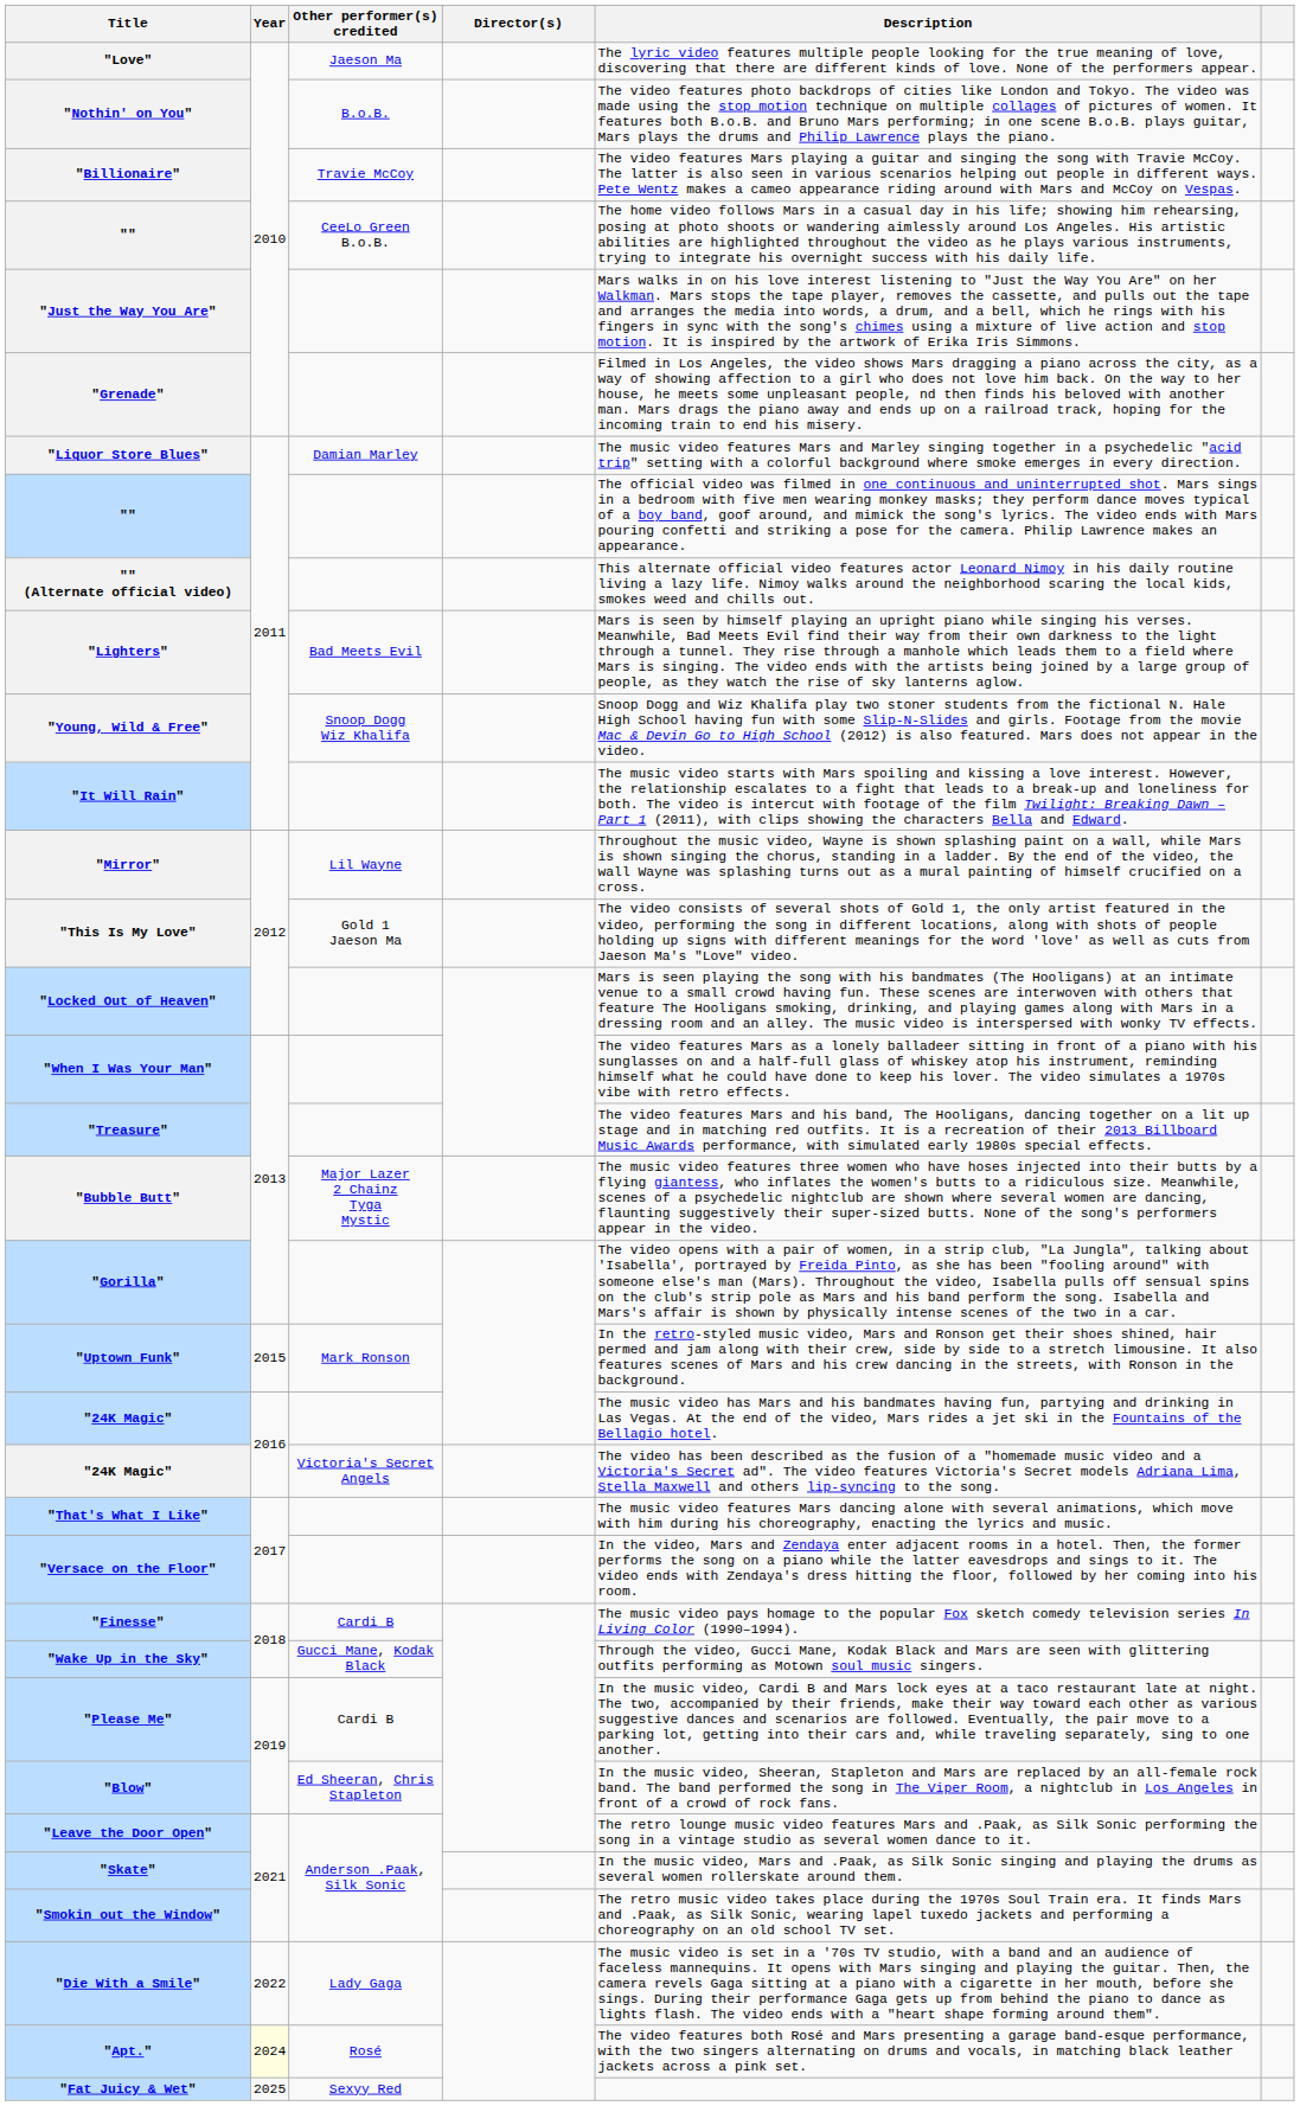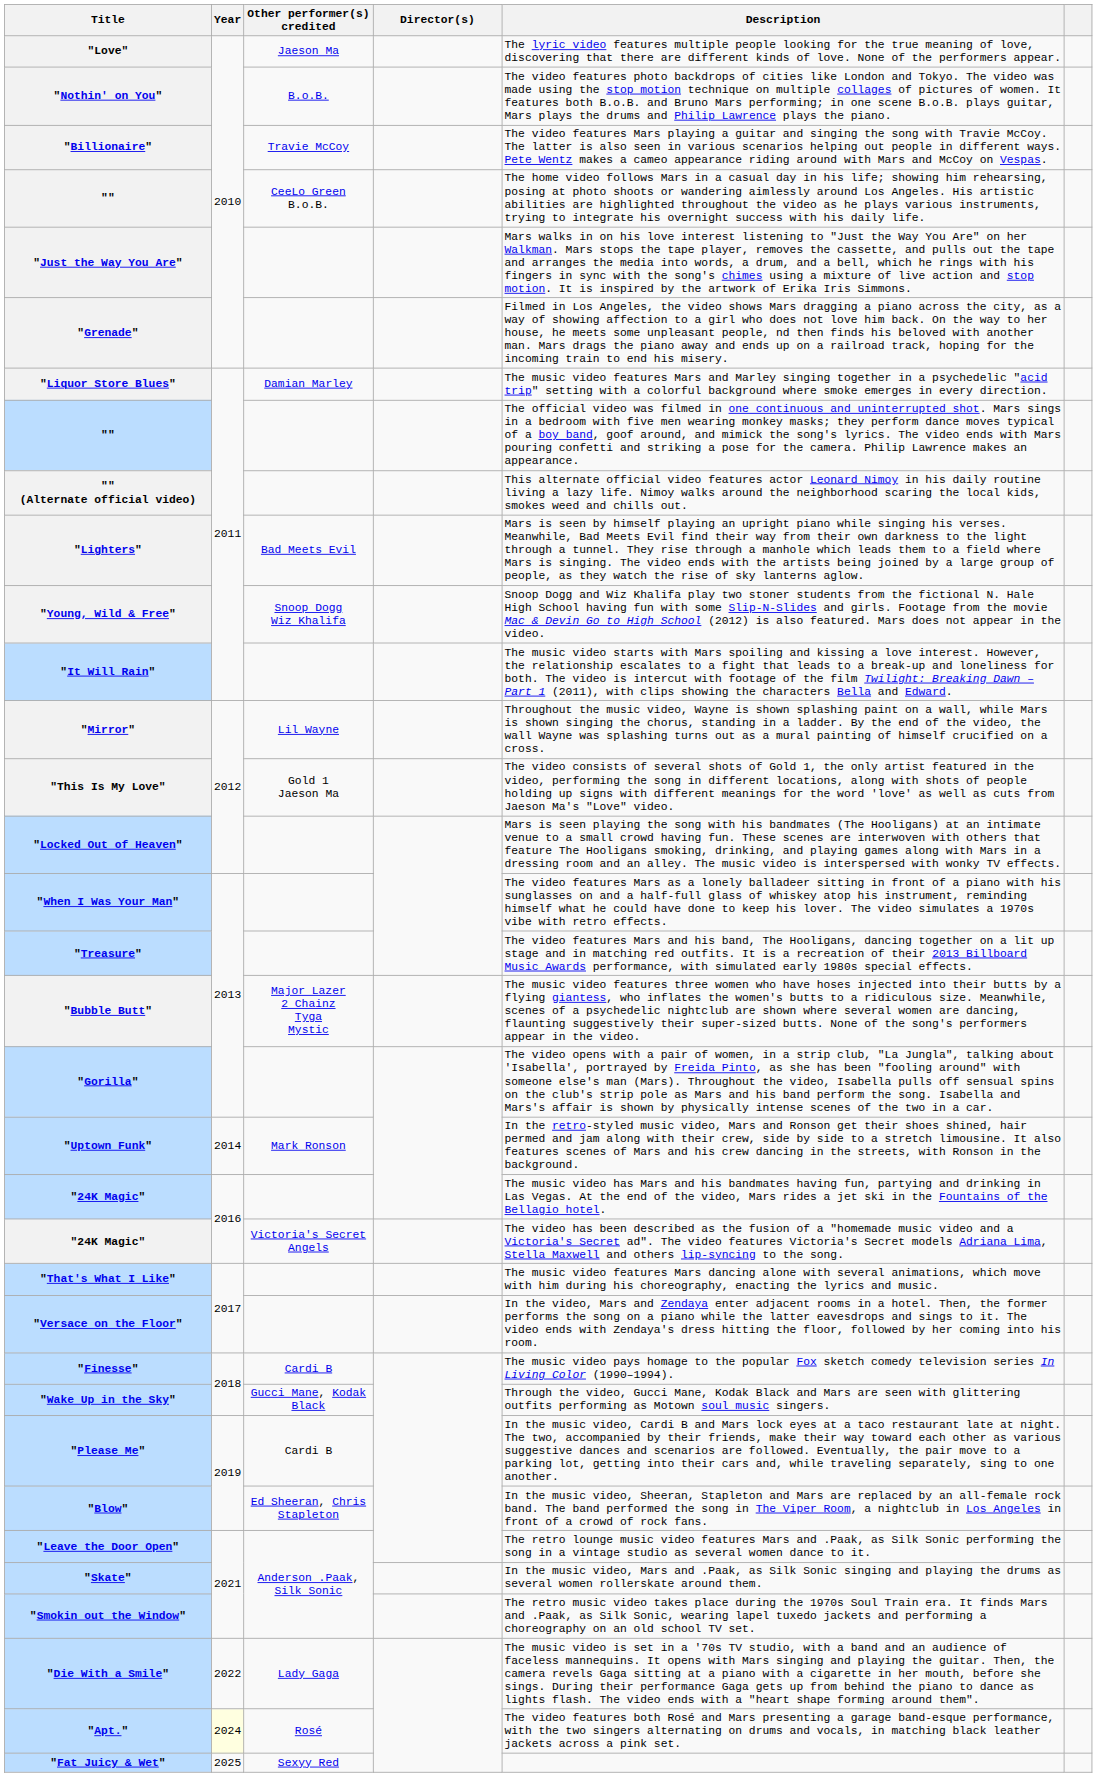"Uptown Funk" | Year: 2015 -> 2014
